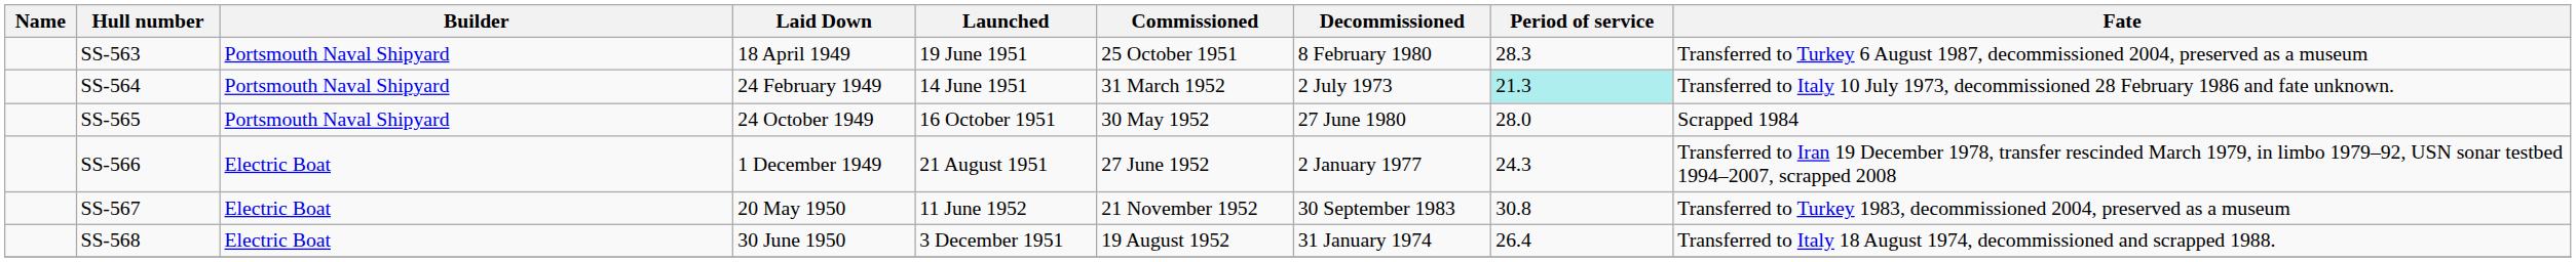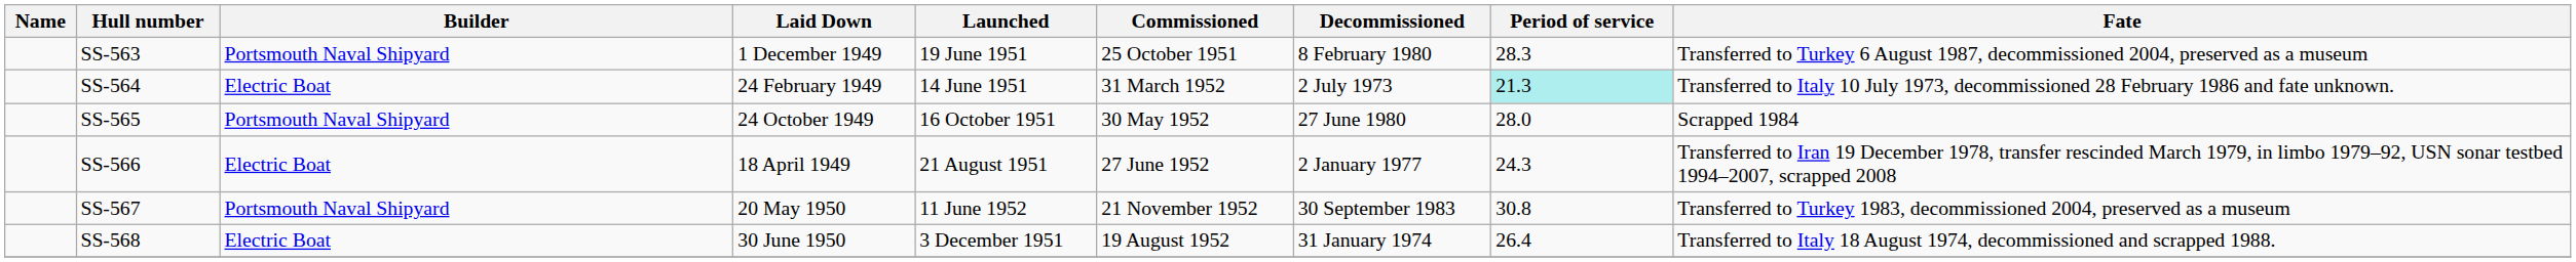SS-563 | Laid Down: 18 April 1949 -> 1 December 1949
SS-564 | Builder: Portsmouth Naval Shipyard -> Electric Boat
SS-566 | Laid Down: 1 December 1949 -> 18 April 1949
SS-567 | Builder: Electric Boat -> Portsmouth Naval Shipyard
